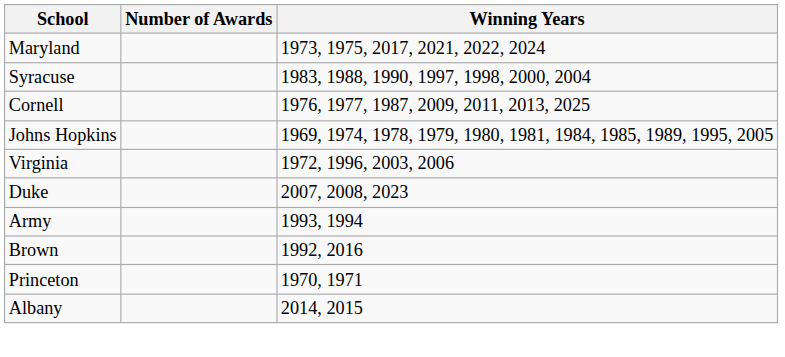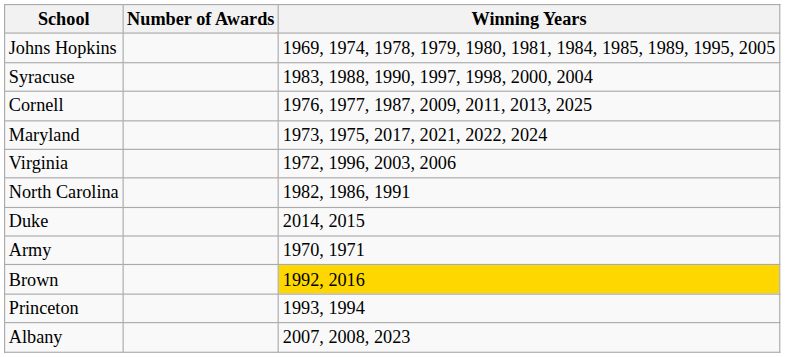rows swapped: Johns Hopkins <-> Maryland
+ row: North Carolina | 1982, 1986, 1991
Duke | Winning Years: 2007, 2008, 2023 -> 2014, 2015
Army | Winning Years: 1993, 1994 -> 1970, 1971
Brown | Winning Years: no background -> gold background
Princeton | Winning Years: 1970, 1971 -> 1993, 1994
Albany | Winning Years: 2014, 2015 -> 2007, 2008, 2023
